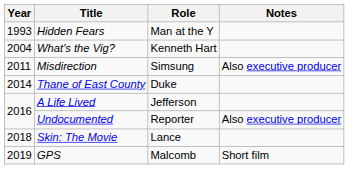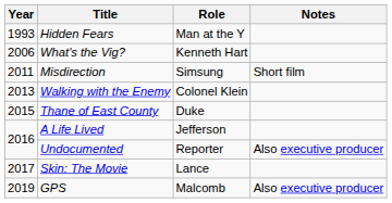What's the Vig? | Year: 2004 -> 2006
Misdirection | Notes: Also executive producer -> Short film
+ row: 2013 | Walking with the Enemy | Colonel Klein
Thane of East County | Year: 2014 -> 2015
Skin: The Movie | Year: 2018 -> 2017
GPS | Notes: Short film -> Also executive producer
